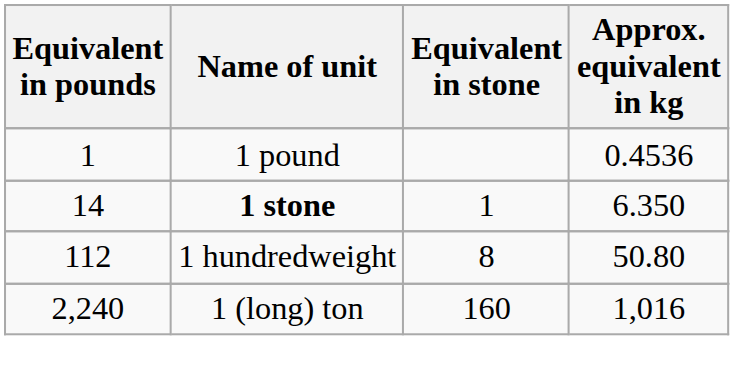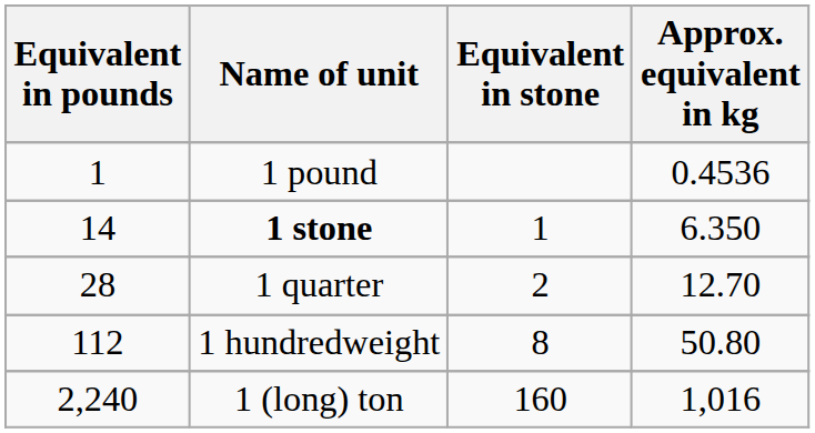+ row: 28 | 1 quarter | 2 | 12.70
